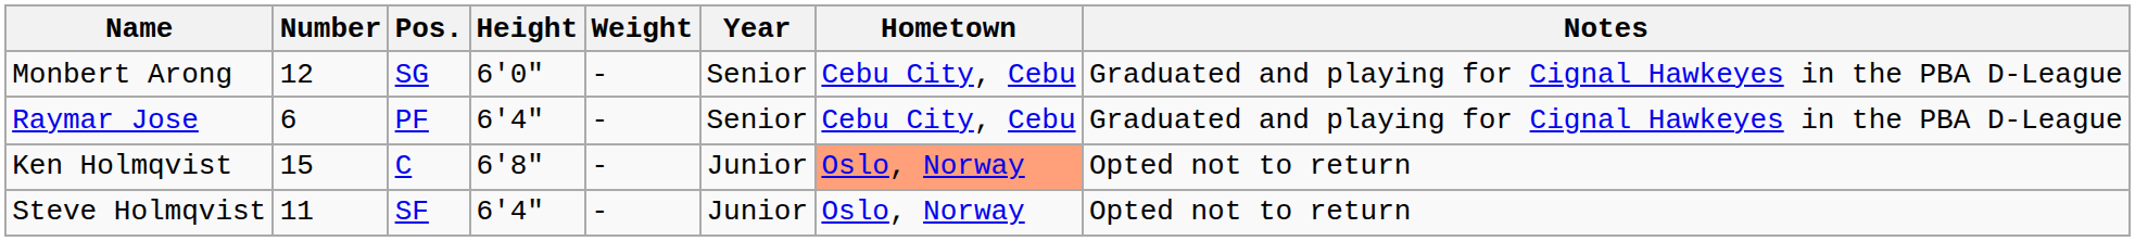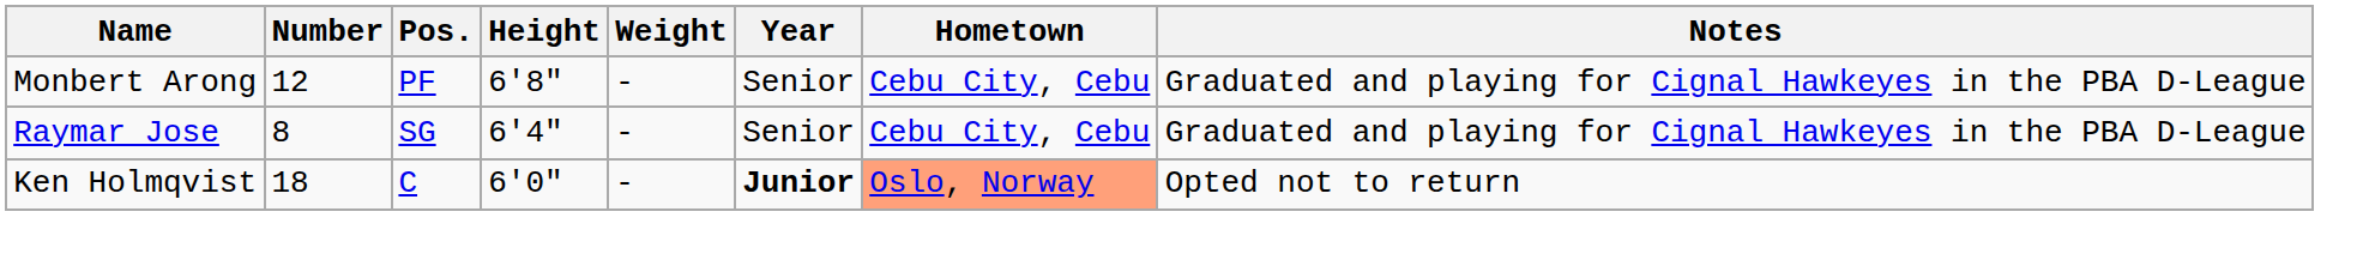Monbert Arong | Pos.: SG -> PF
Monbert Arong | Height: 6'0" -> 6'8"
Raymar Jose | Number: 6 -> 8
Raymar Jose | Pos.: PF -> SG
Ken Holmqvist | Number: 15 -> 18
Ken Holmqvist | Height: 6'8" -> 6'0"
Ken Holmqvist | Year: normal -> bold
- row: Steve Holmqvist | 11 | SF | 6'4" | - | Junior | Oslo, Norway | Opted not to return
